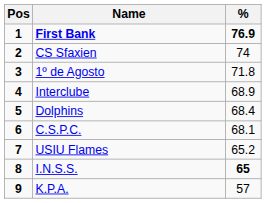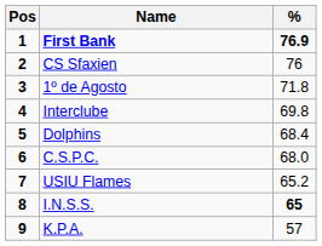CS Sfaxien | %: 74 -> 76
Interclube | %: 68.9 -> 69.8
C.S.P.C. | %: 68.1 -> 68.0
